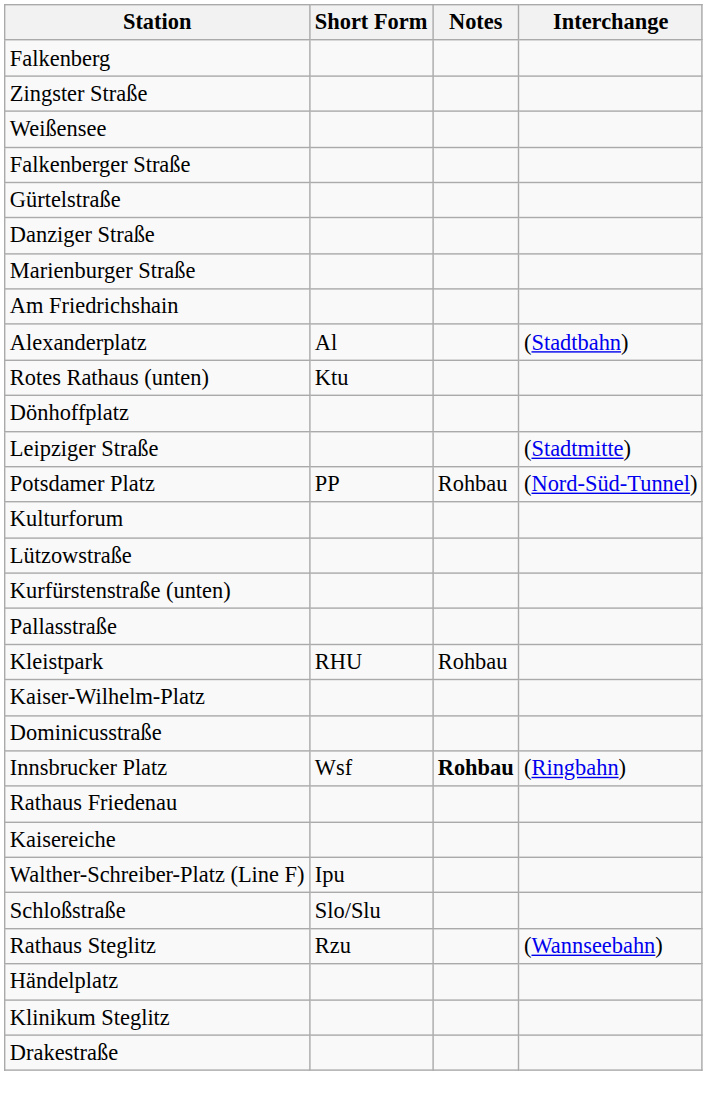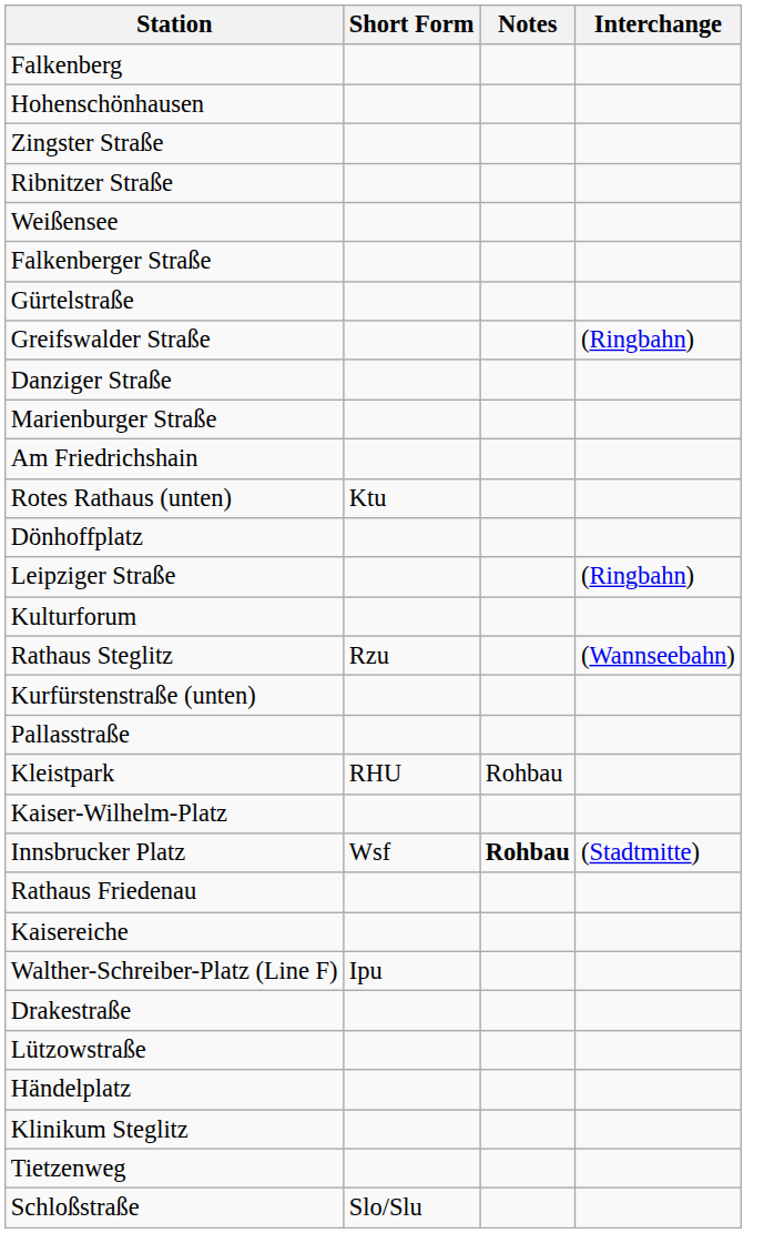+ row: Hohenschönhausen
+ row: Ribnitzer Straße
+ row: Greifswalder Straße | (Ringbahn)
- row: Alexanderplatz | Al | (Stadtbahn)
Leipziger Straße | Interchange: (Stadtmitte) -> (Ringbahn)
- row: Potsdamer Platz | PP | Rohbau | (Nord-Süd-Tunnel)
rows swapped: Lützowstraße <-> Rathaus Steglitz
- row: Dominicusstraße
Innsbrucker Platz | Interchange: (Ringbahn) -> (Stadtmitte)
rows swapped: Schloßstraße <-> Drakestraße
+ row: Tietzenweg
